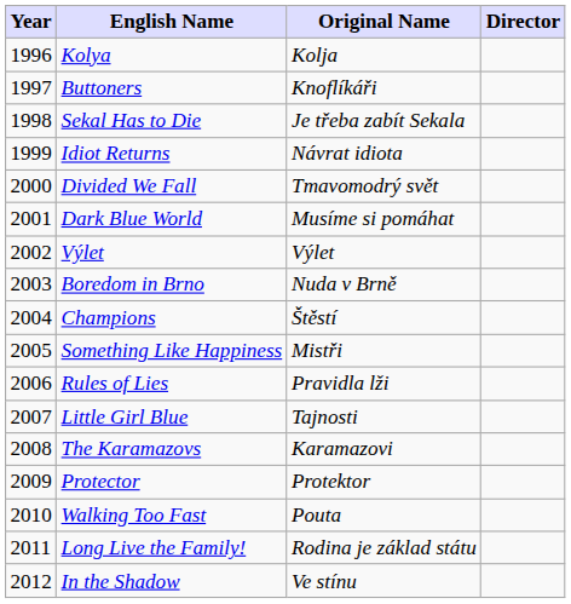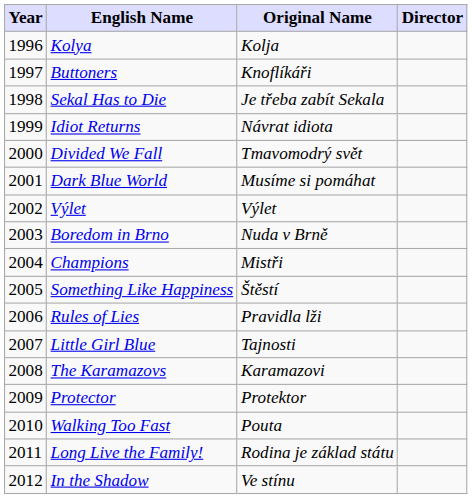Champions | Original Name: Štěstí -> Mistři
Something Like Happiness | Original Name: Mistři -> Štěstí
